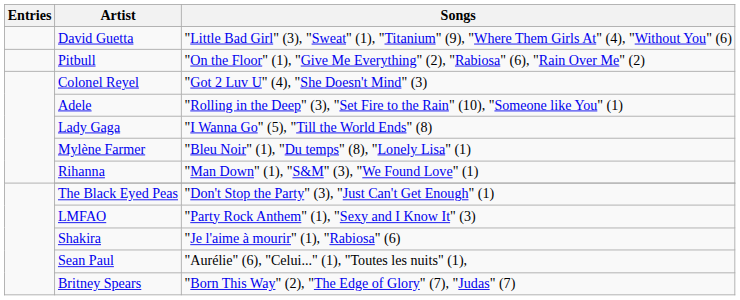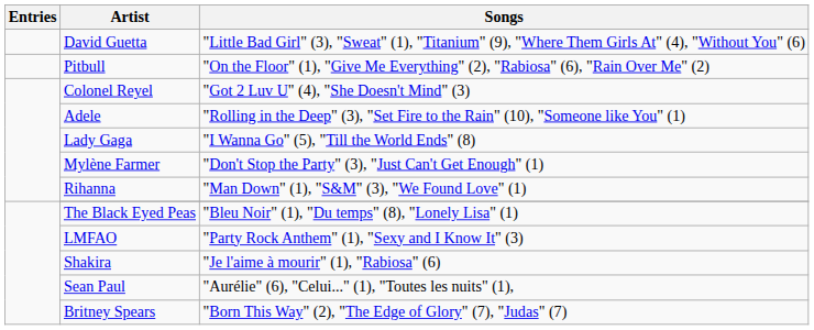Mylène Farmer | Songs: "Bleu Noir" (1), "Du temps" (8), "Lonely Lisa" (1) -> "Don't Stop the Party" (3), "Just Can't Get Enough" (1)
The Black Eyed Peas | Songs: "Don't Stop the Party" (3), "Just Can't Get Enough" (1) -> "Bleu Noir" (1), "Du temps" (8), "Lonely Lisa" (1)
